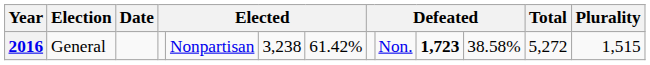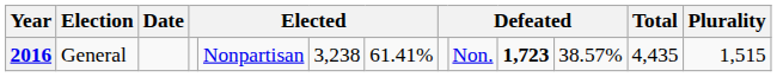2016 | column 7: 61.42% -> 61.41%
2016 | column 11: 38.58% -> 38.57%
2016 | Total: 5,272 -> 4,435
